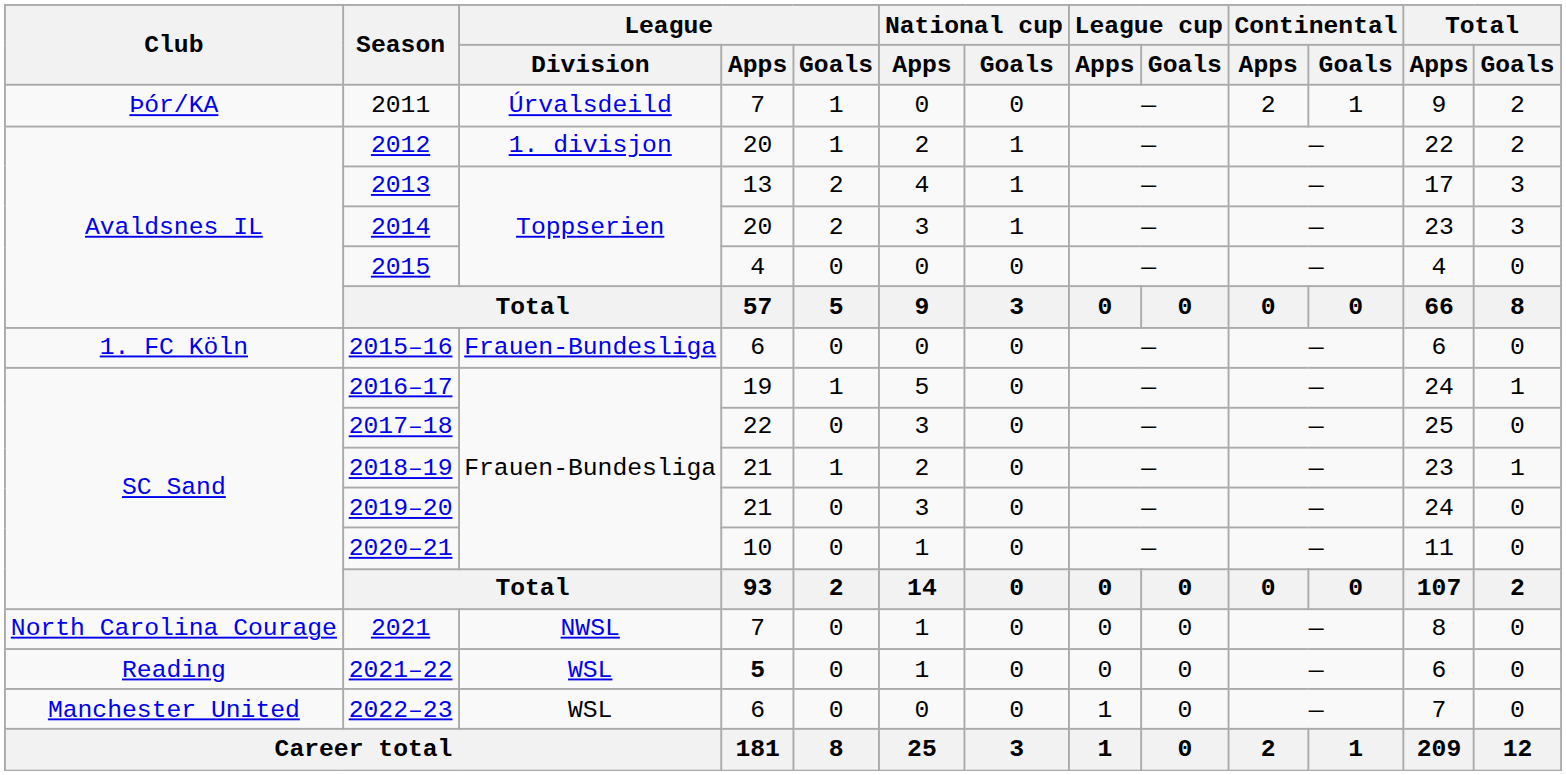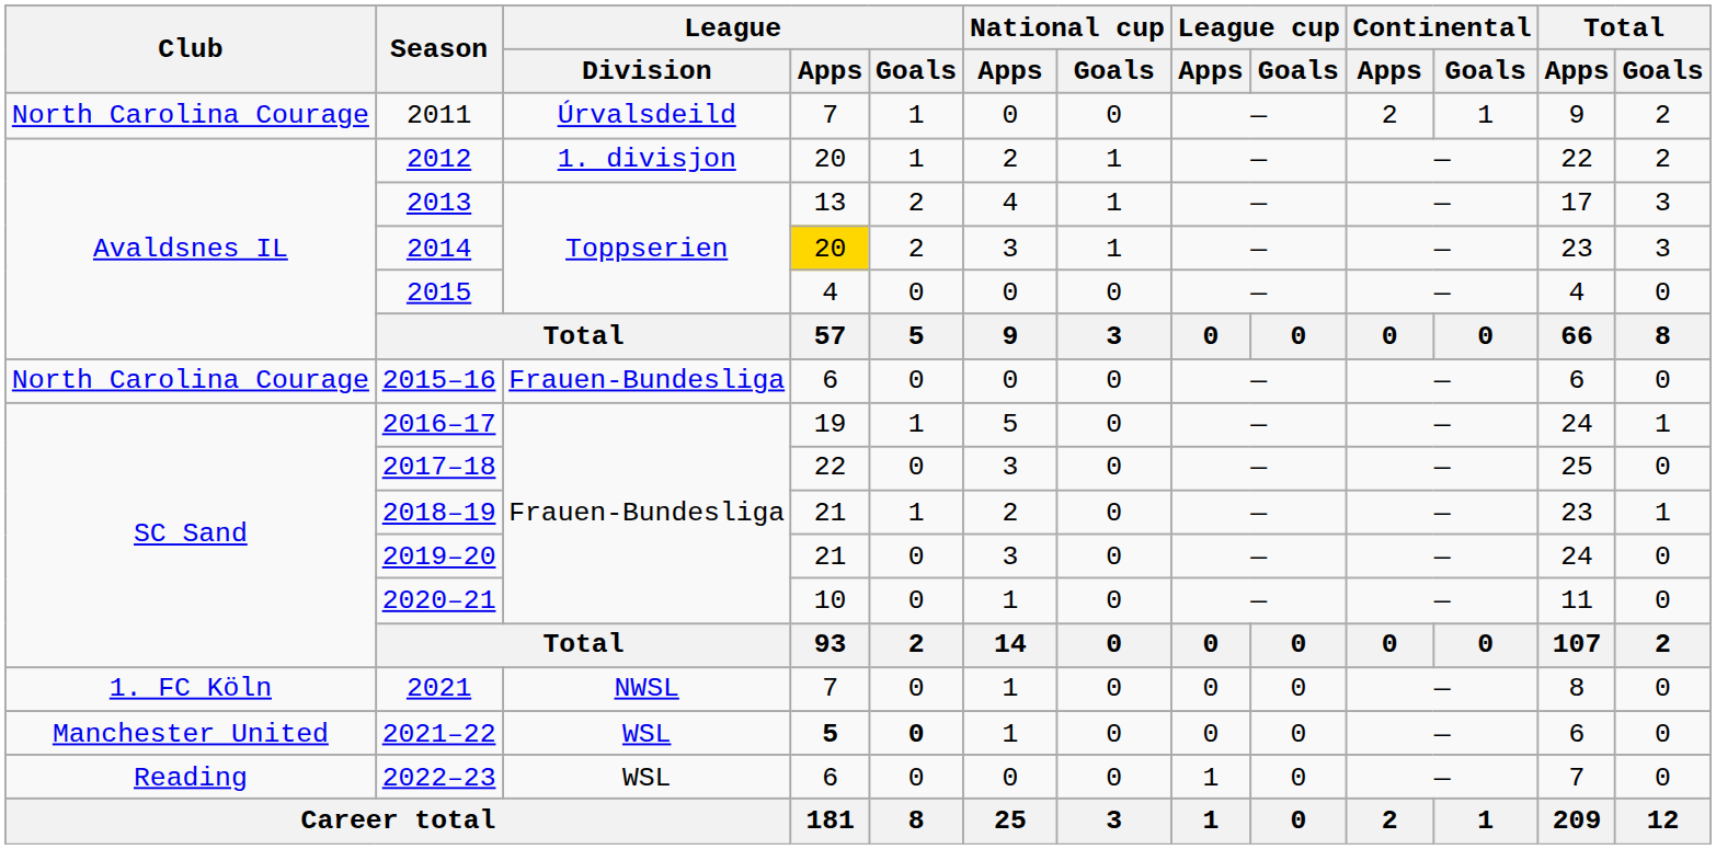2011 | Club: Þór/KA -> North Carolina Courage
2014 | League / Apps: no background -> gold background
2015–16 | Club: 1. FC Köln -> North Carolina Courage
2021 | Club: North Carolina Courage -> 1. FC Köln
2021–22 | Club: Reading -> Manchester United
2021–22 | League / Goals: normal -> bold
2022–23 | Club: Manchester United -> Reading
